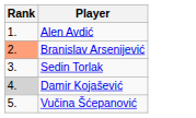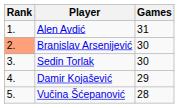+ column: Games | 31 | 30 | 30 | 29 | 28
Damir Kojašević | Rank: lightgrey background -> no background
